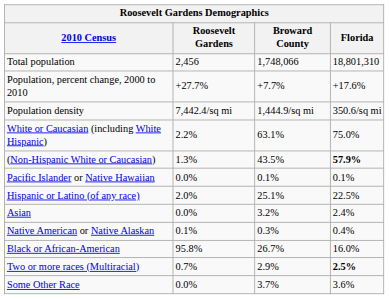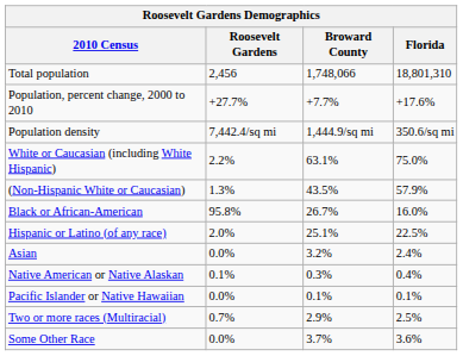(Non-Hispanic White or Caucasian) | Florida: bold -> normal
rows swapped: Black or African-American <-> Pacific Islander or Native Hawaiian
Two or more races (Multiracial) | Florida: bold -> normal
